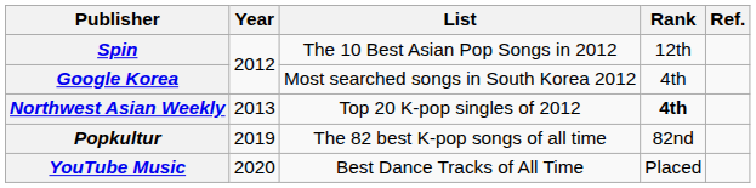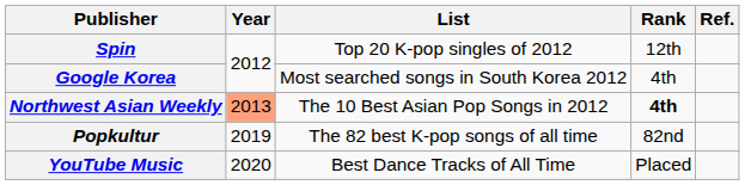Spin | List: The 10 Best Asian Pop Songs in 2012 -> Top 20 K-pop singles of 2012
Northwest Asian Weekly | Year: no background -> lightsalmon background
Northwest Asian Weekly | List: Top 20 K-pop singles of 2012 -> The 10 Best Asian Pop Songs in 2012
